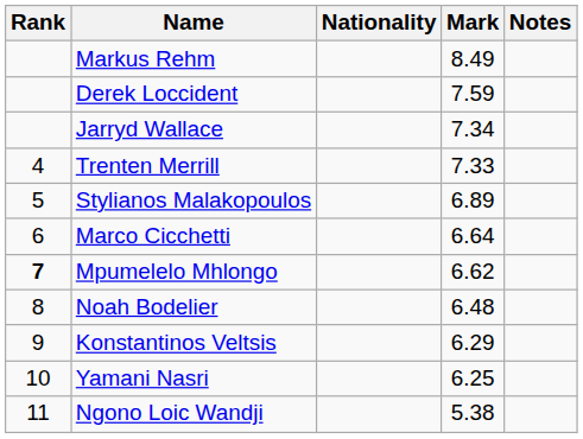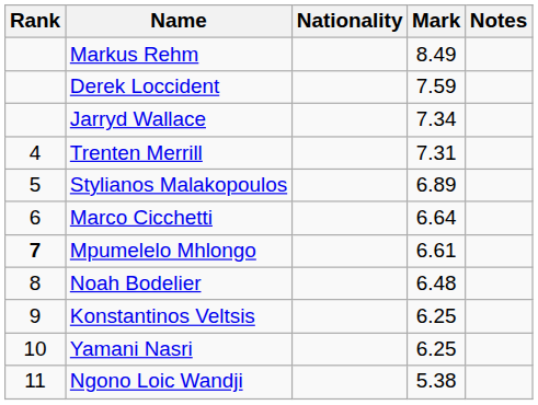Trenten Merrill | Mark: 7.33 -> 7.31
Mpumelelo Mhlongo | Mark: 6.62 -> 6.61
Konstantinos Veltsis | Mark: 6.29 -> 6.25
